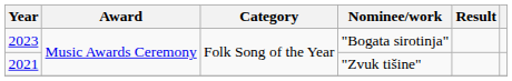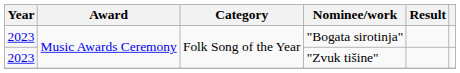"Zvuk tišine" | Year: 2021 -> 2023
